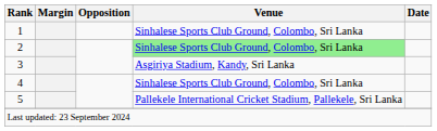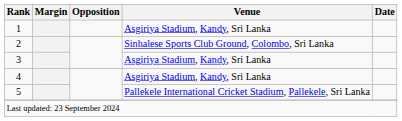1 | Venue: Sinhalese Sports Club Ground, Colombo, Sri Lanka -> Asgiriya Stadium, Kandy, Sri Lanka
2 | Venue: lightgreen background -> no background
4 | Venue: Sinhalese Sports Club Ground, Colombo, Sri Lanka -> Asgiriya Stadium, Kandy, Sri Lanka
